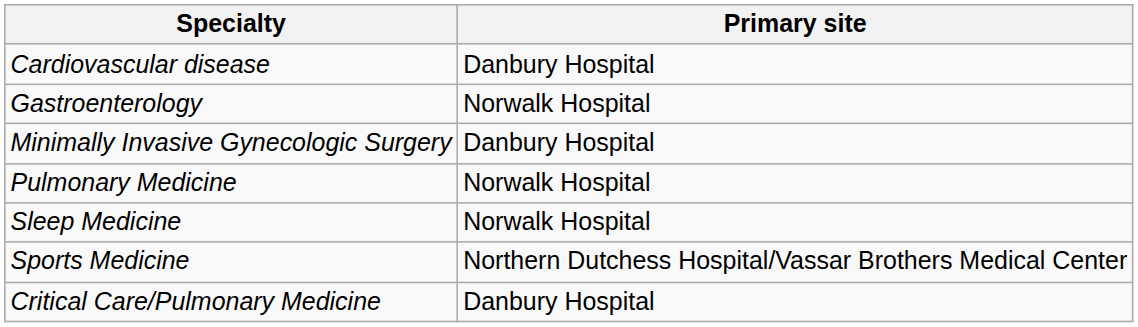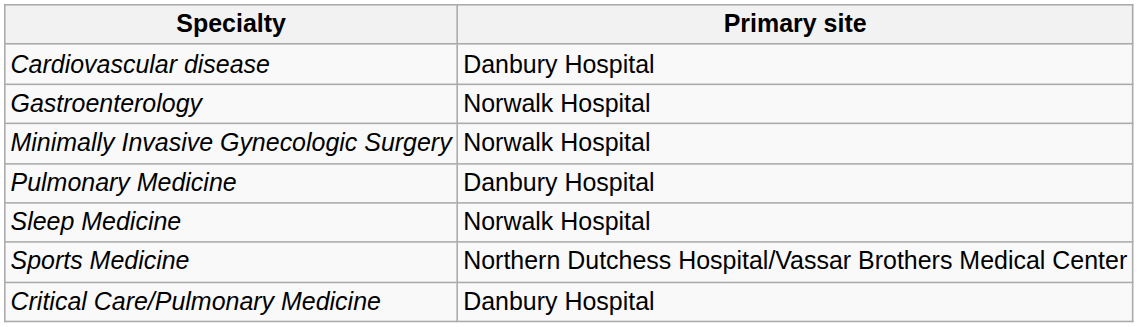Minimally Invasive Gynecologic Surgery | Primary site: Danbury Hospital -> Norwalk Hospital
Pulmonary Medicine | Primary site: Norwalk Hospital -> Danbury Hospital
